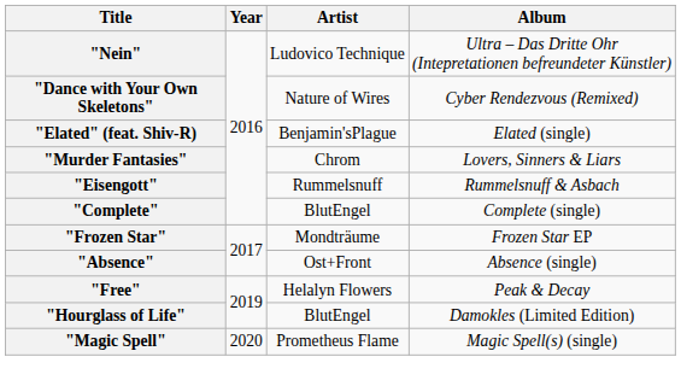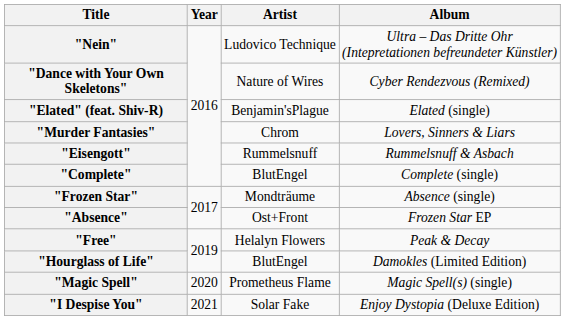"Frozen Star" | Album: Frozen Star EP -> Absence (single)
"Absence" | Album: Absence (single) -> Frozen Star EP
+ row: "I Despise You" | 2021 | Solar Fake | Enjoy Dystopia (Deluxe Edition)
